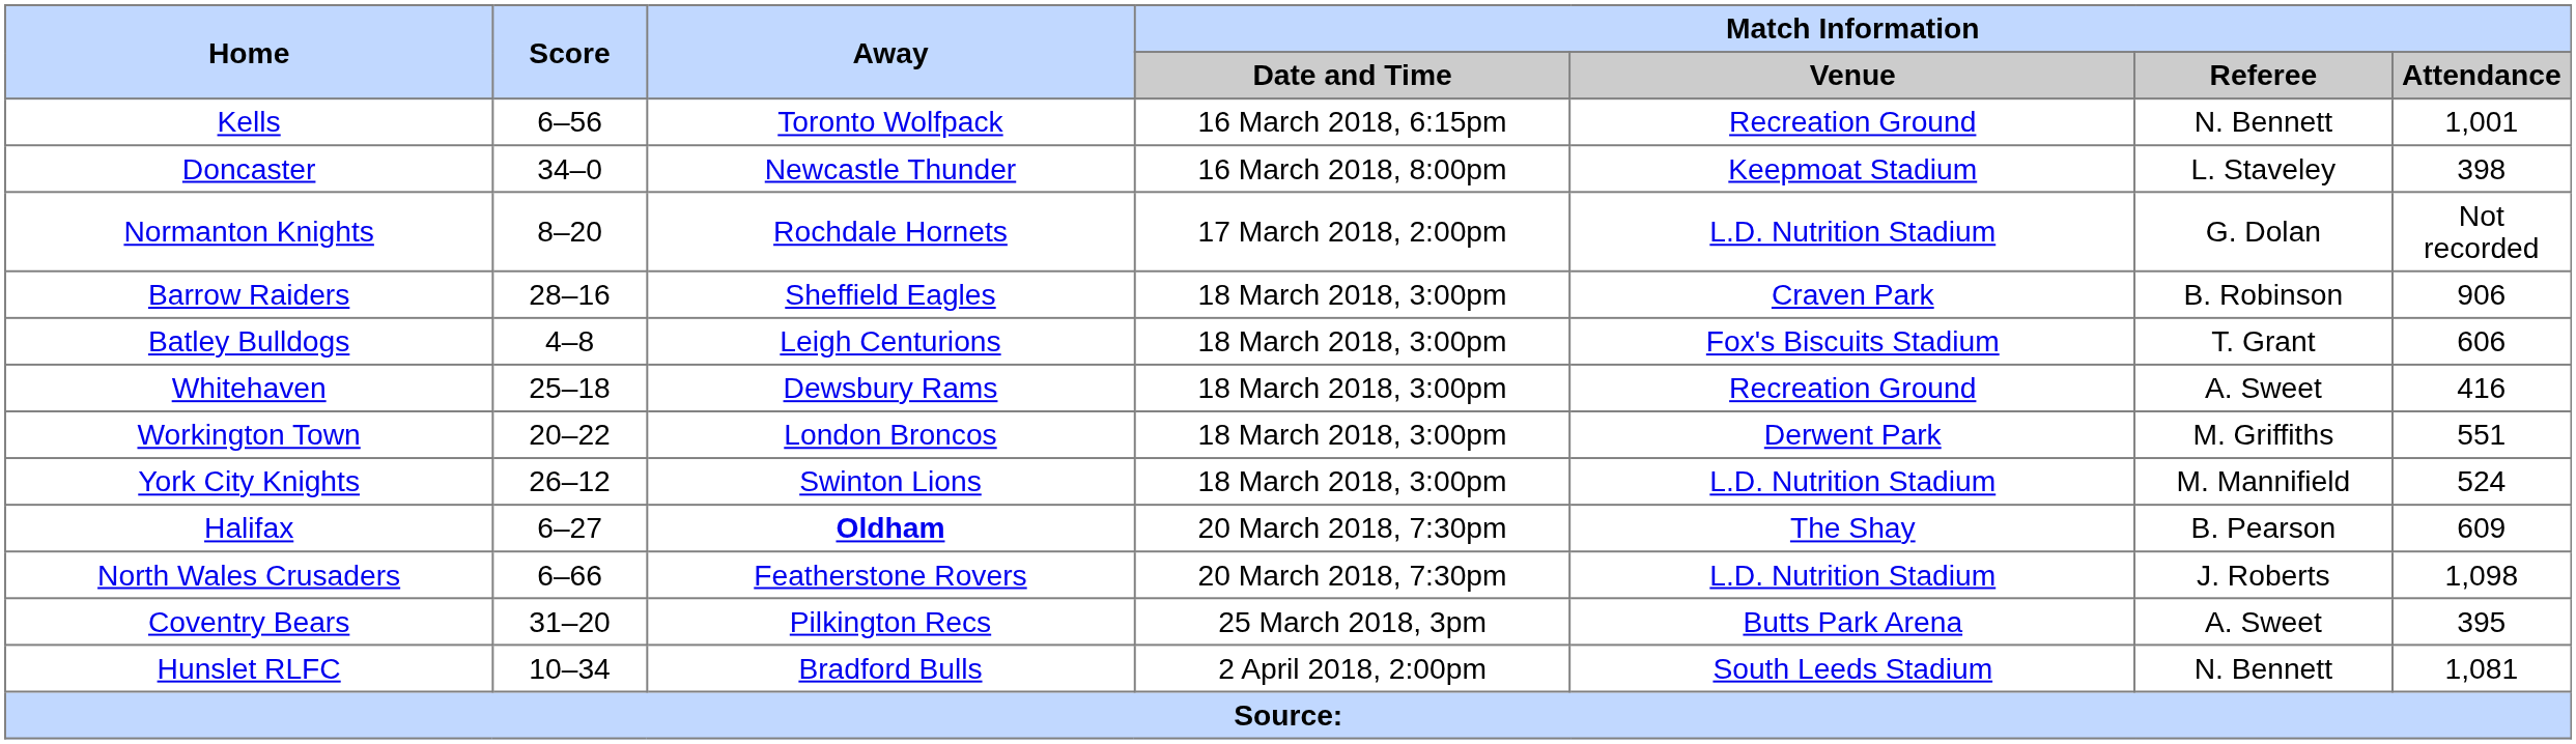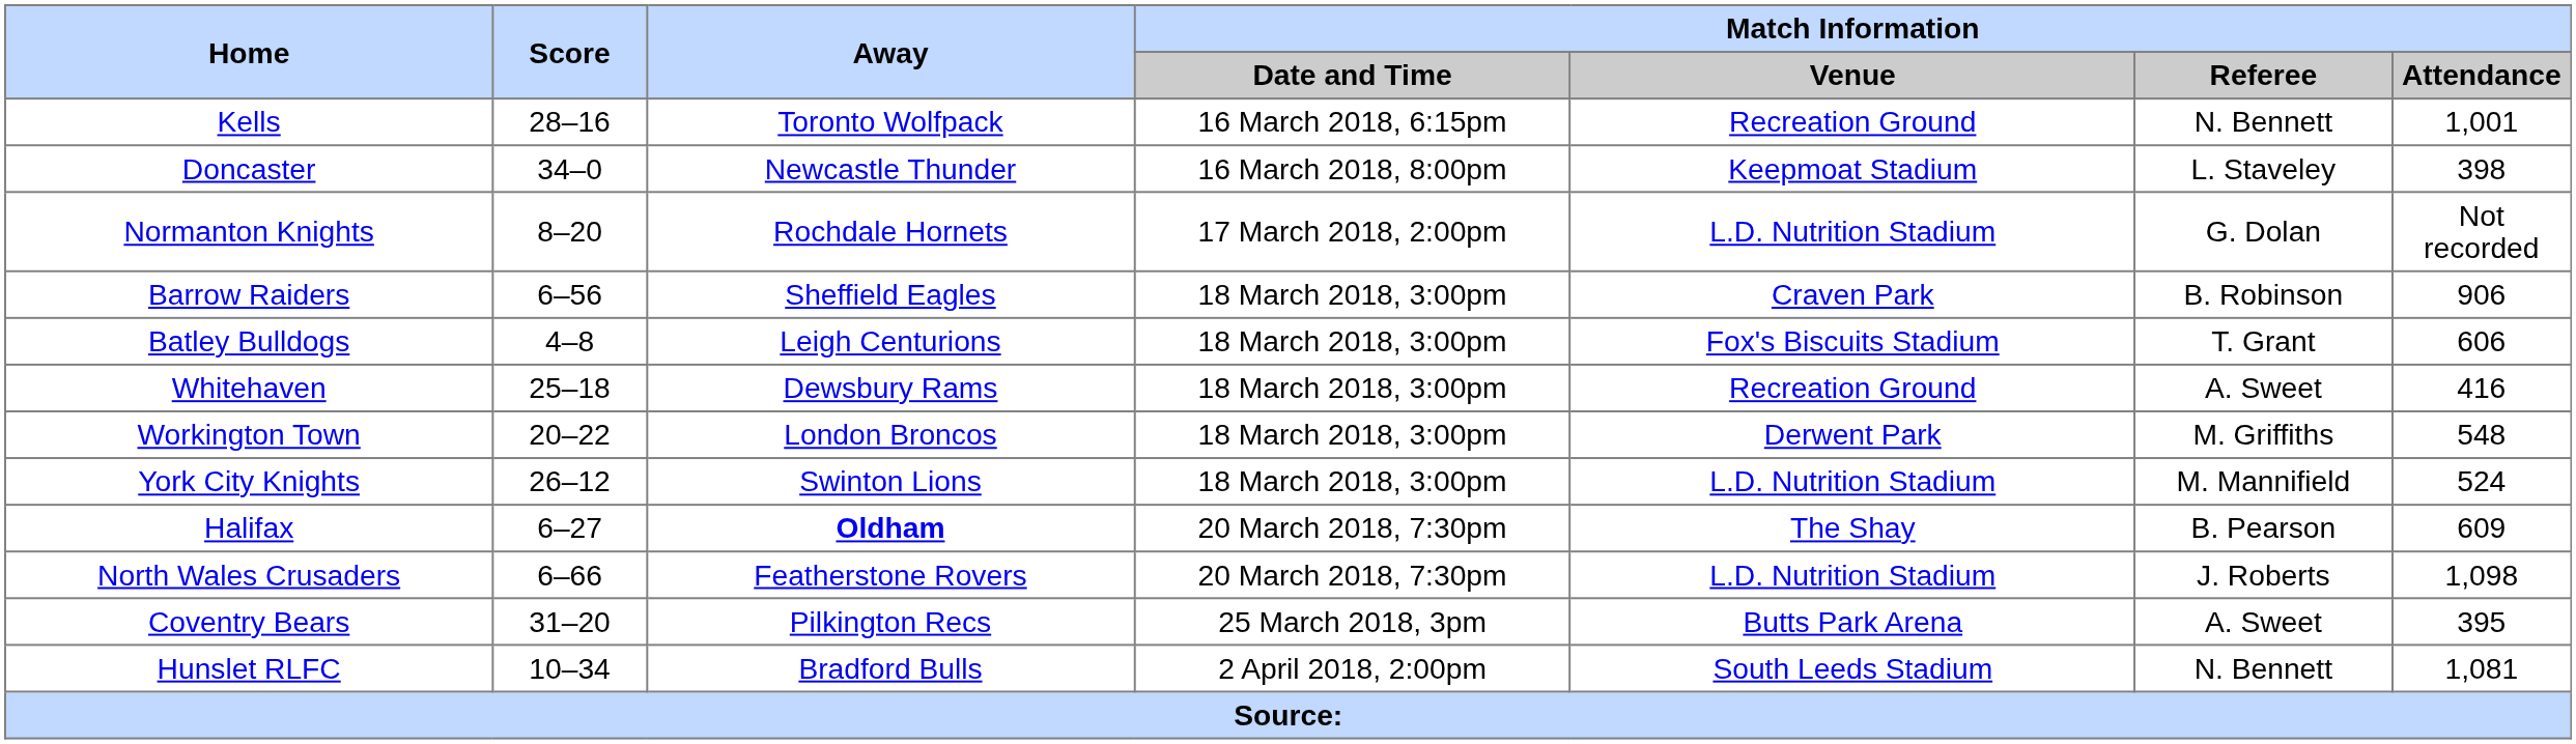Kells | Score: 6–56 -> 28–16
Barrow Raiders | Score: 28–16 -> 6–56
Workington Town | Match Information / Attendance: 551 -> 548
